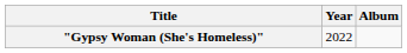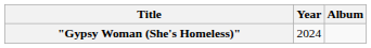"Gypsy Woman (She's Homeless)" | Year: 2022 -> 2024
